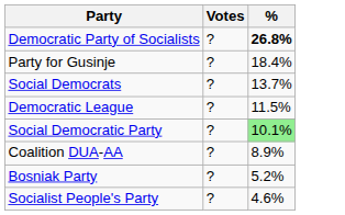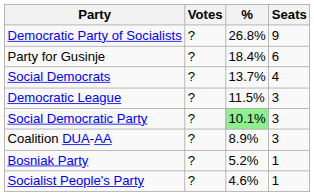+ column: Seats | 9 | 6 | 4 | 3 | 3 | 3 | 1 | 1
Democratic Party of Socialists | %: bold -> normal
